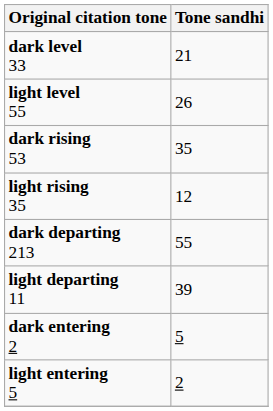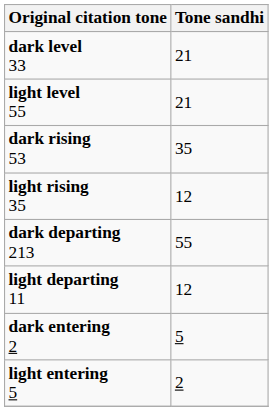light level 55 | Tone sandhi: 26 -> 21
light departing 11 | Tone sandhi: 39 -> 12
